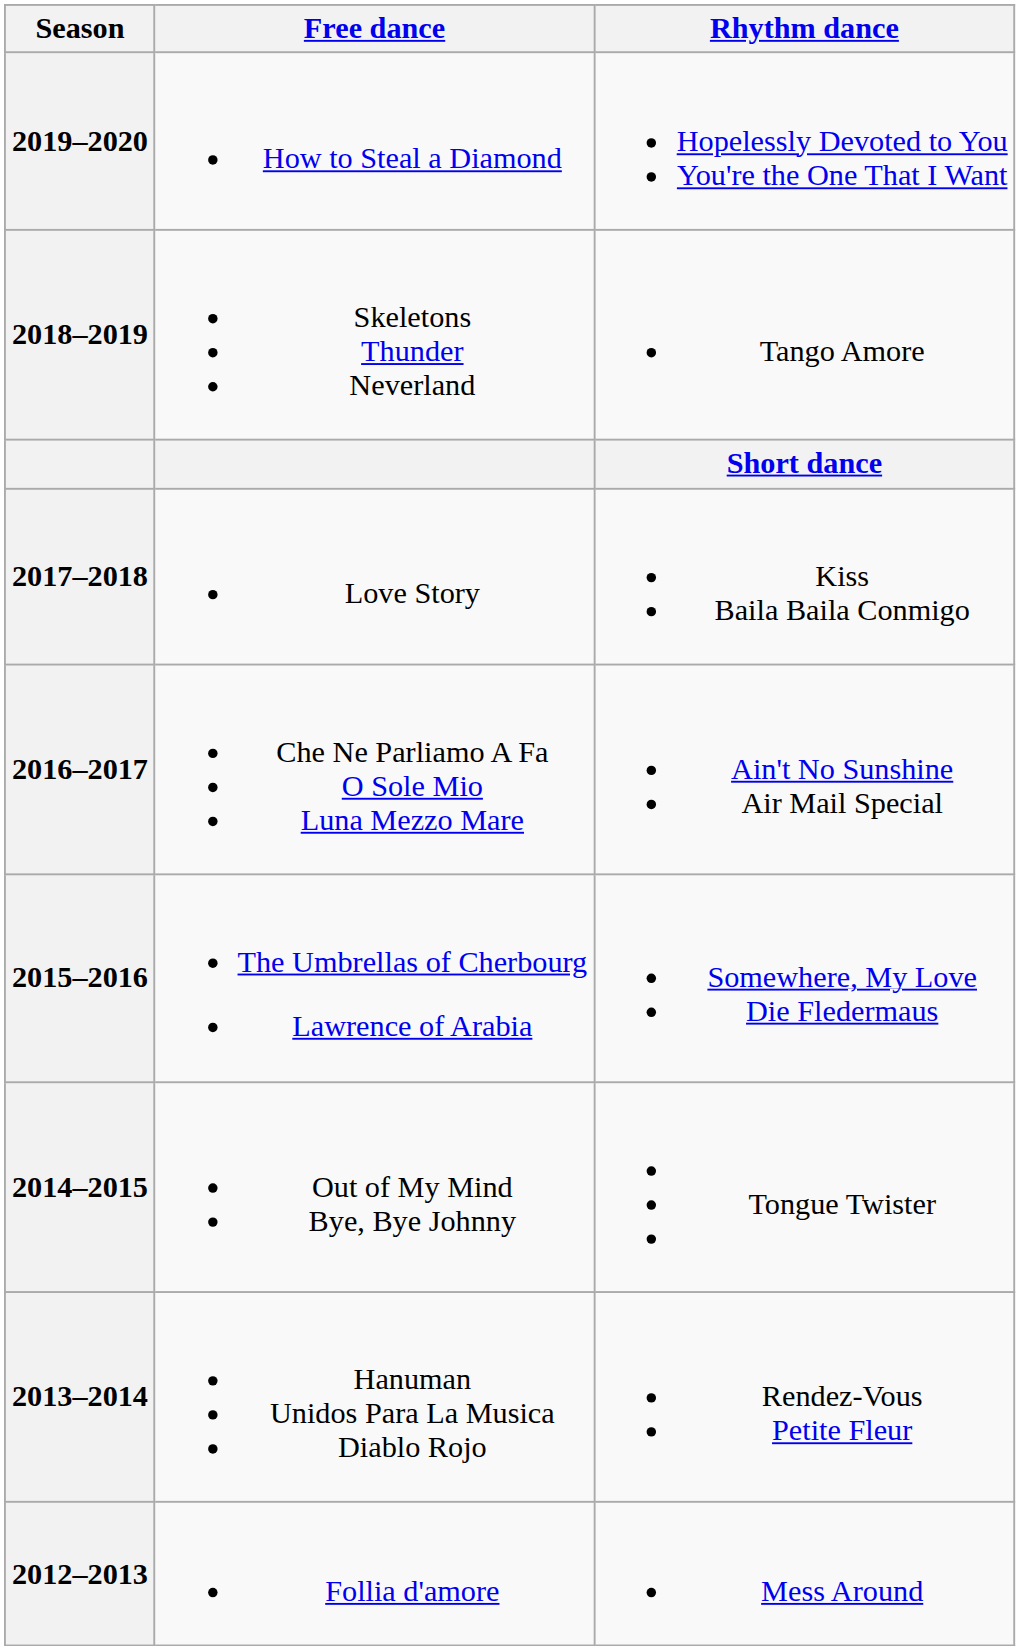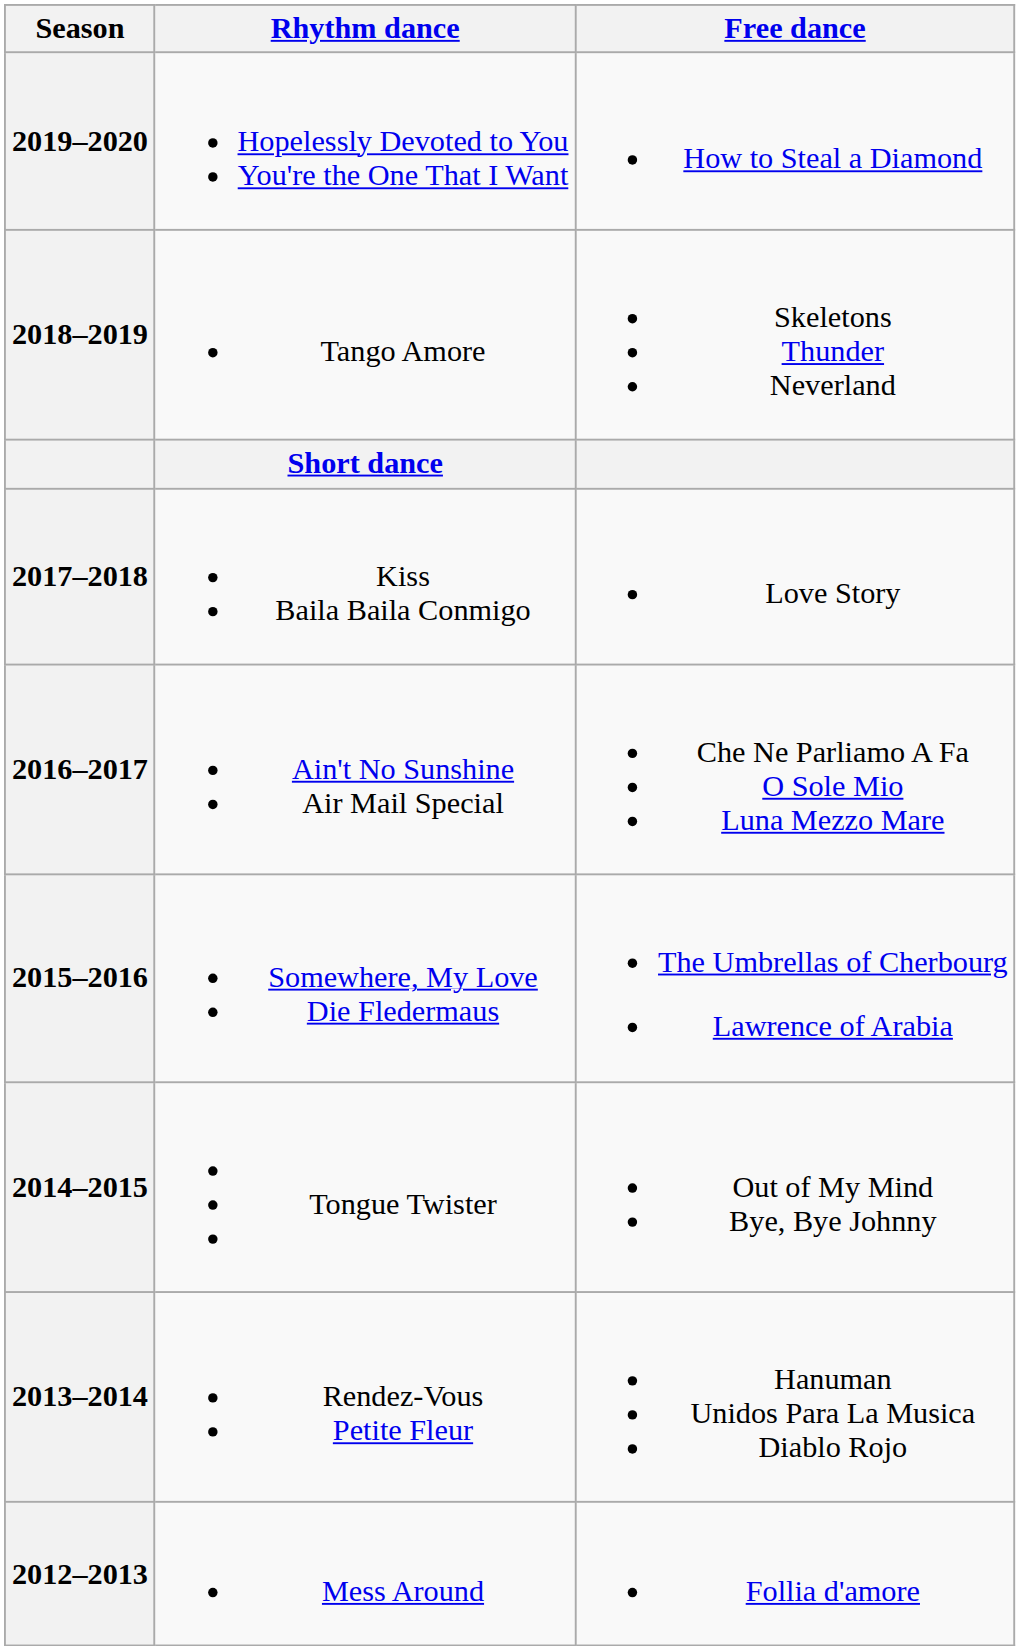columns swapped: Rhythm dance <-> Free dance
